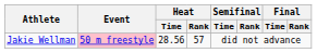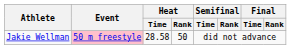Jakie Wellman | Heat / Time: 28.56 -> 28.58
Jakie Wellman | Heat / Rank: 57 -> 50
